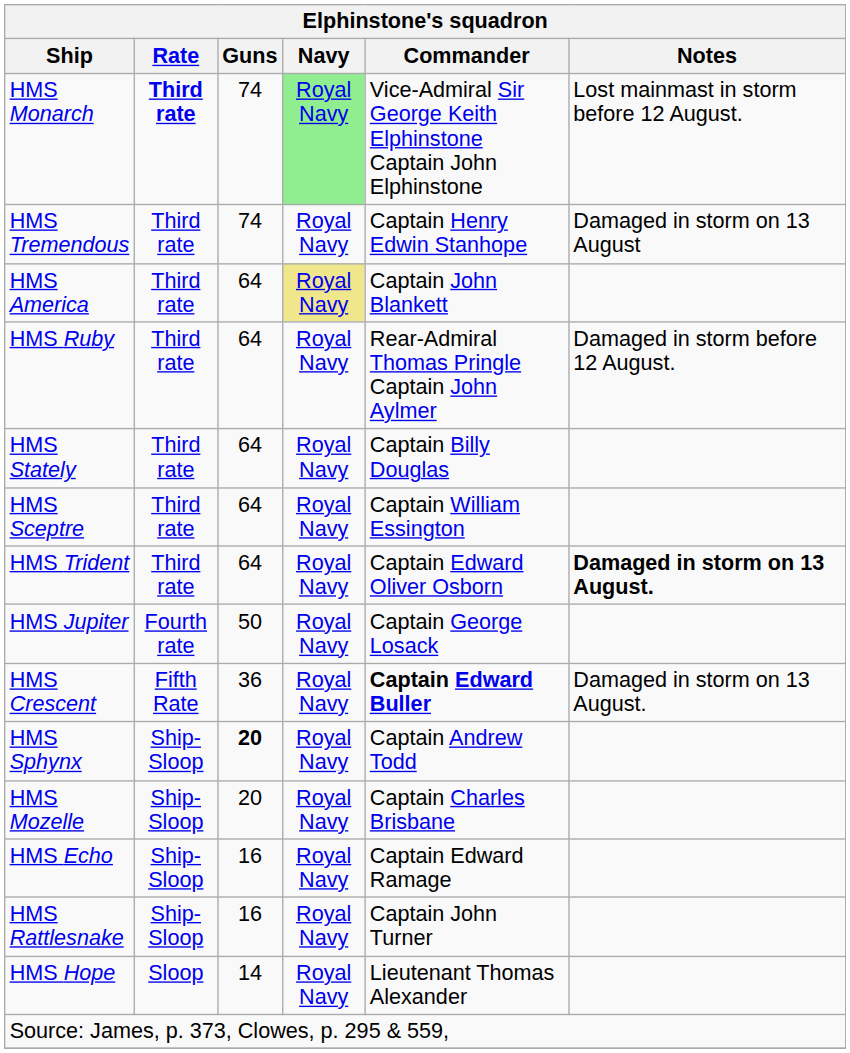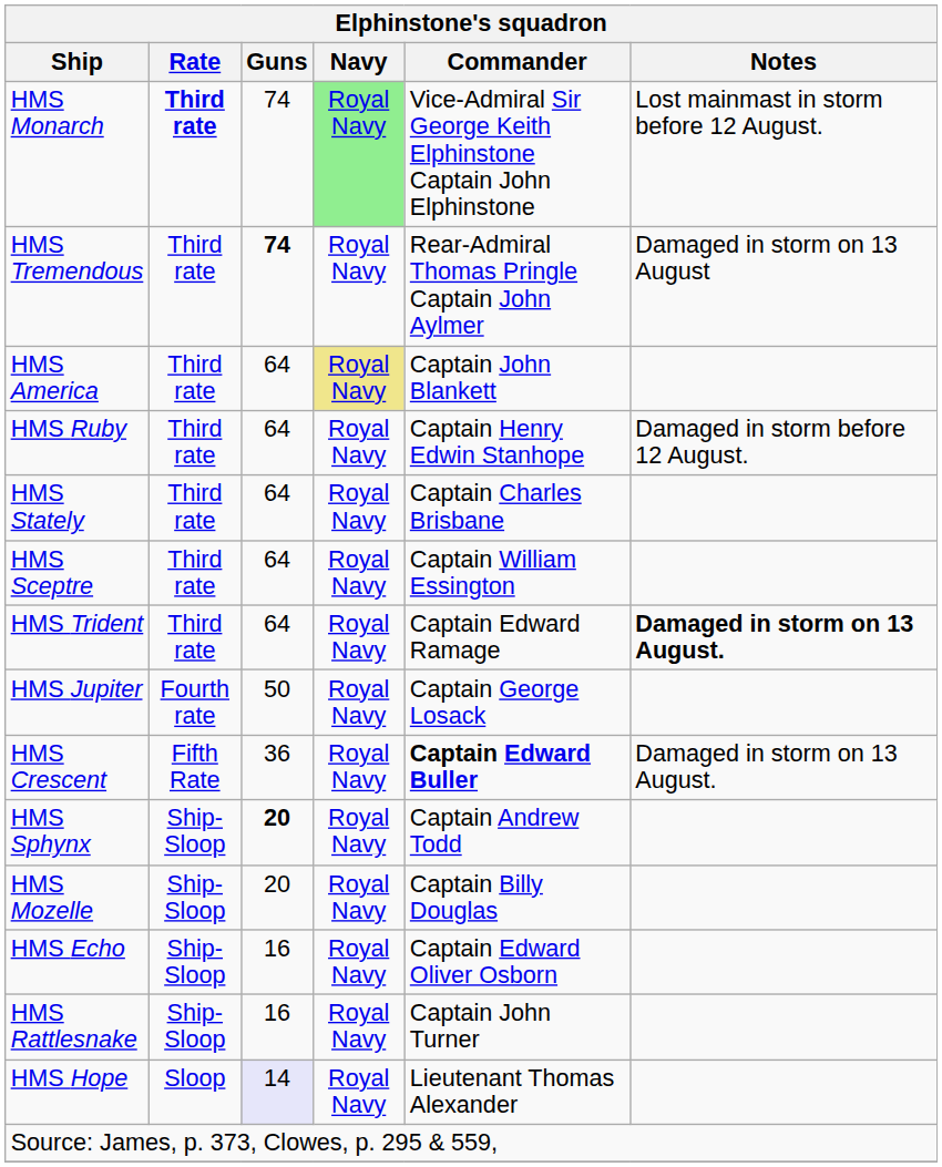HMS Tremendous | Elphinstone's squadron / Guns: normal -> bold
HMS Tremendous | Elphinstone's squadron / Commander: Captain Henry Edwin Stanhope -> Rear-Admiral Thomas Pringle Captain John Aylmer
HMS Ruby | Elphinstone's squadron / Commander: Rear-Admiral Thomas Pringle Captain John Aylmer -> Captain Henry Edwin Stanhope
HMS Stately | Elphinstone's squadron / Commander: Captain Billy Douglas -> Captain Charles Brisbane
HMS Trident | Elphinstone's squadron / Commander: Captain Edward Oliver Osborn -> Captain Edward Ramage
HMS Mozelle | Elphinstone's squadron / Commander: Captain Charles Brisbane -> Captain Billy Douglas
HMS Echo | Elphinstone's squadron / Commander: Captain Edward Ramage -> Captain Edward Oliver Osborn
HMS Hope | Elphinstone's squadron / Guns: no background -> lavender background
